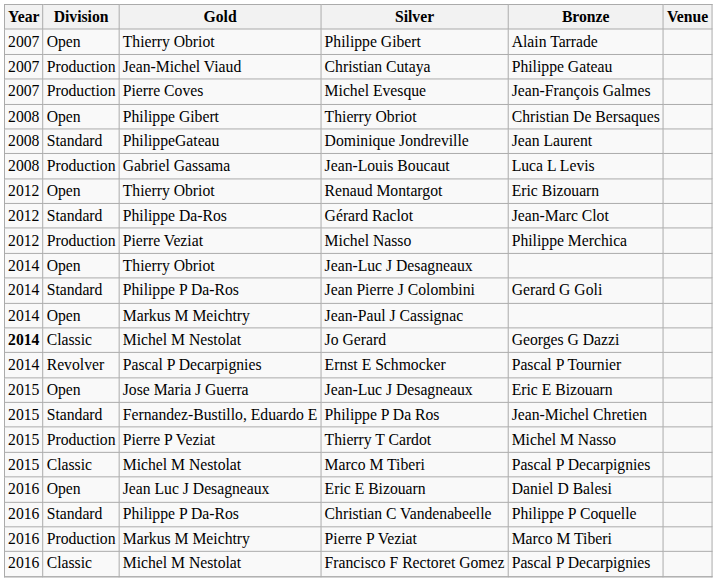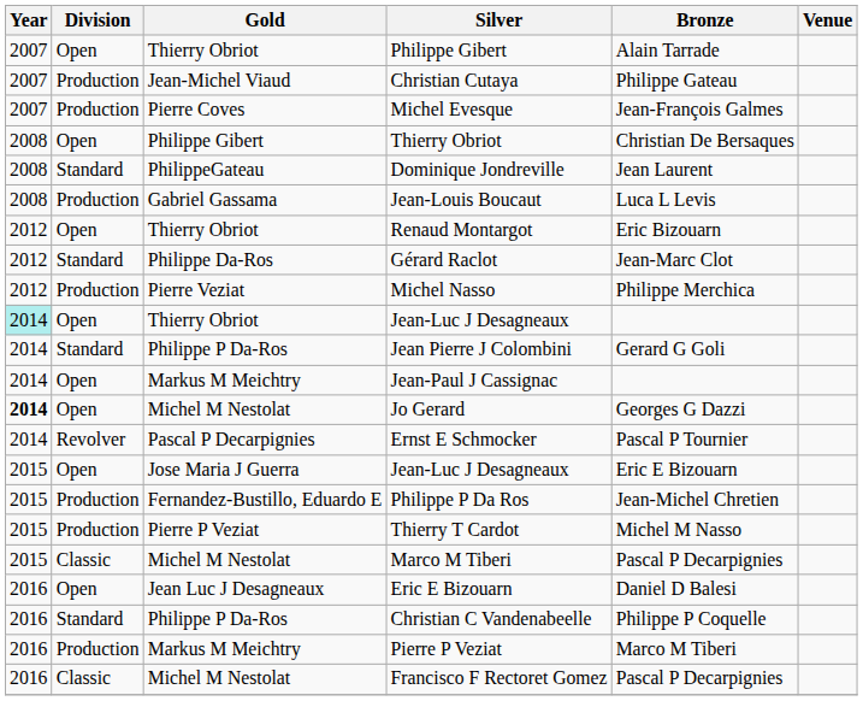Thierry Obriot / Jean-Luc J Desagneaux | Year: no background -> paleturquoise background
Jo Gerard | Division: Classic -> Open
Philippe P Da Ros | Division: Standard -> Production
